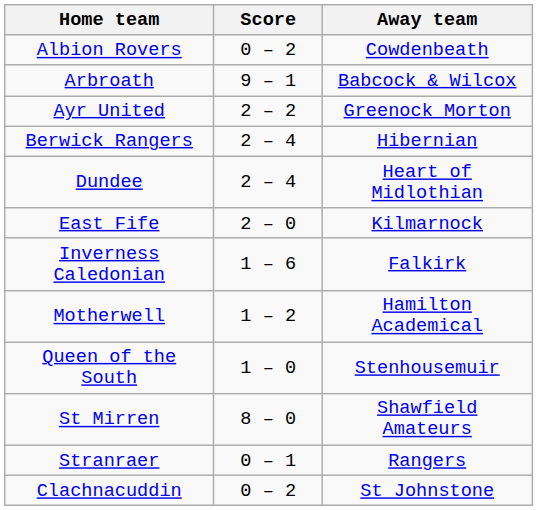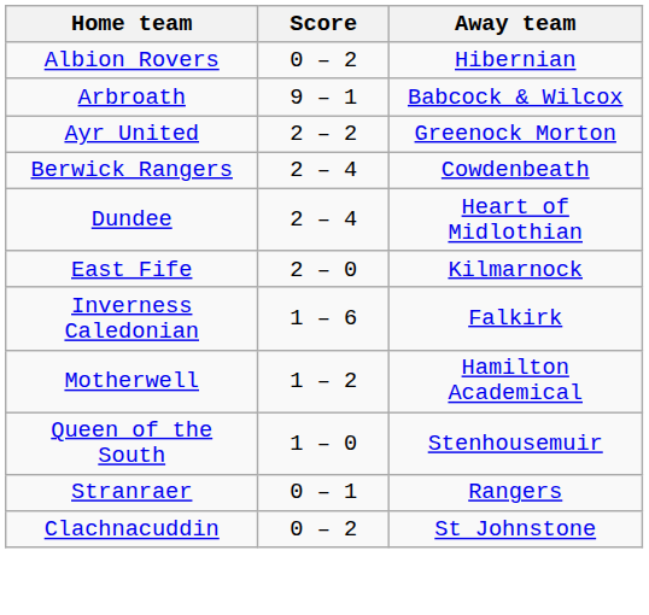Albion Rovers | Away team: Cowdenbeath -> Hibernian
Berwick Rangers | Away team: Hibernian -> Cowdenbeath
- row: St Mirren | 8 – 0 | Shawfield Amateurs
